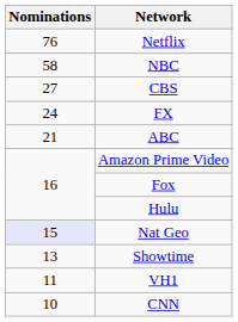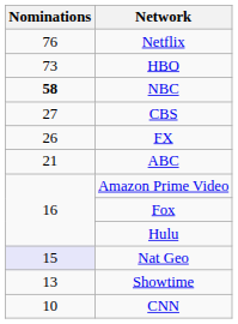+ row: 73 | HBO
NBC | Nominations: normal -> bold
FX | Nominations: 24 -> 26
- row: 11 | VH1
